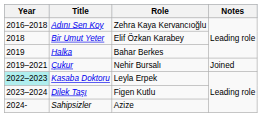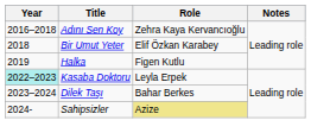Halka | Role: Bahar Berkes -> Figen Kutlu
- row: 2019–2021 | Çukur | Nehir Bursalı | Joined
Dilek Taşı | Role: Figen Kutlu -> Bahar Berkes
Sahipsizler | Role: no background -> khaki background
